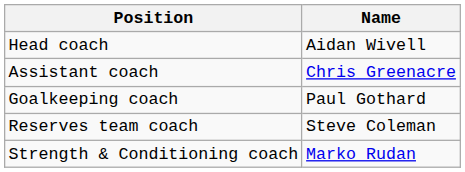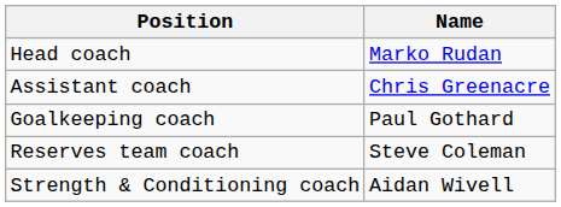Head coach | Name: Aidan Wivell -> Marko Rudan
Strength & Conditioning coach | Name: Marko Rudan -> Aidan Wivell
